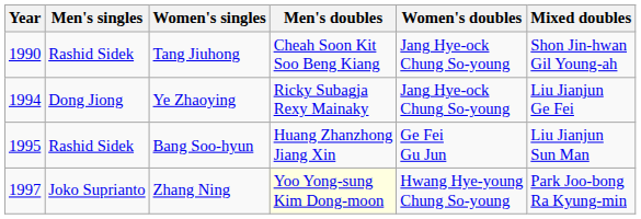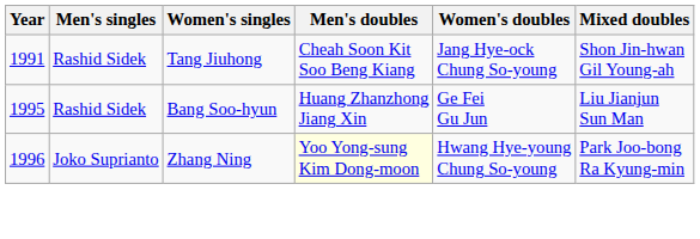Tang Jiuhong | Year: 1990 -> 1991
- row: 1994 | Dong Jiong | Ye Zhaoying | Ricky Subagja Rexy Mainaky | Jang Hye-ock Chung So-young | Liu Jianjun Ge Fei
Zhang Ning | Year: 1997 -> 1996
